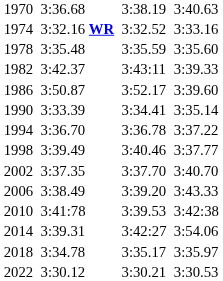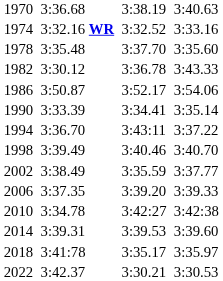1978 | column 5: 3:35.59 -> 3:37.70
1982 | column 3: 3:42.37 -> 3:30.12
1982 | column 5: 3:43:11 -> 3:36.78
1982 | column 7: 3:39.33 -> 3:43.33
1986 | column 7: 3:39.60 -> 3:54.06
1994 | column 5: 3:36.78 -> 3:43:11
1998 | column 7: 3:37.77 -> 3:40.70
2002 | column 3: 3:37.35 -> 3:38.49
2002 | column 5: 3:37.70 -> 3:35.59
2002 | column 7: 3:40.70 -> 3:37.77
2006 | column 3: 3:38.49 -> 3:37.35
2006 | column 7: 3:43.33 -> 3:39.33
2010 | column 3: 3:41:78 -> 3:34.78
2010 | column 5: 3:39.53 -> 3:42:27
2014 | column 5: 3:42:27 -> 3:39.53
2014 | column 7: 3:54.06 -> 3:39.60
2018 | column 3: 3:34.78 -> 3:41:78
2022 | column 3: 3:30.12 -> 3:42.37
